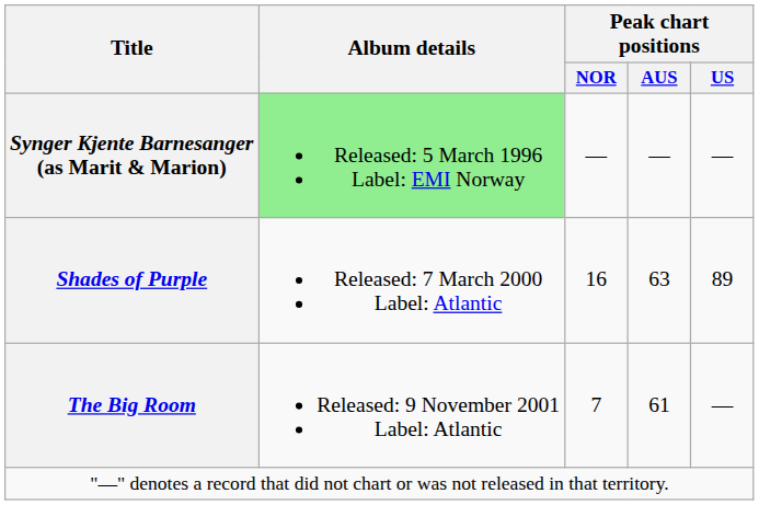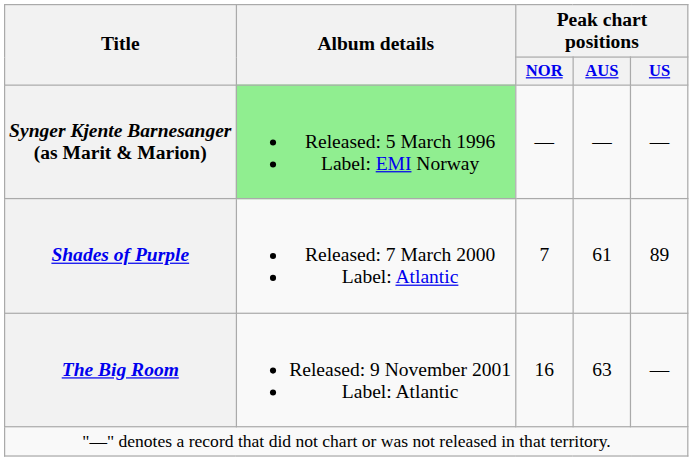Shades of Purple | Peak chart positions / NOR: 16 -> 7
Shades of Purple | Peak chart positions / AUS: 63 -> 61
The Big Room | Peak chart positions / NOR: 7 -> 16
The Big Room | Peak chart positions / AUS: 61 -> 63
